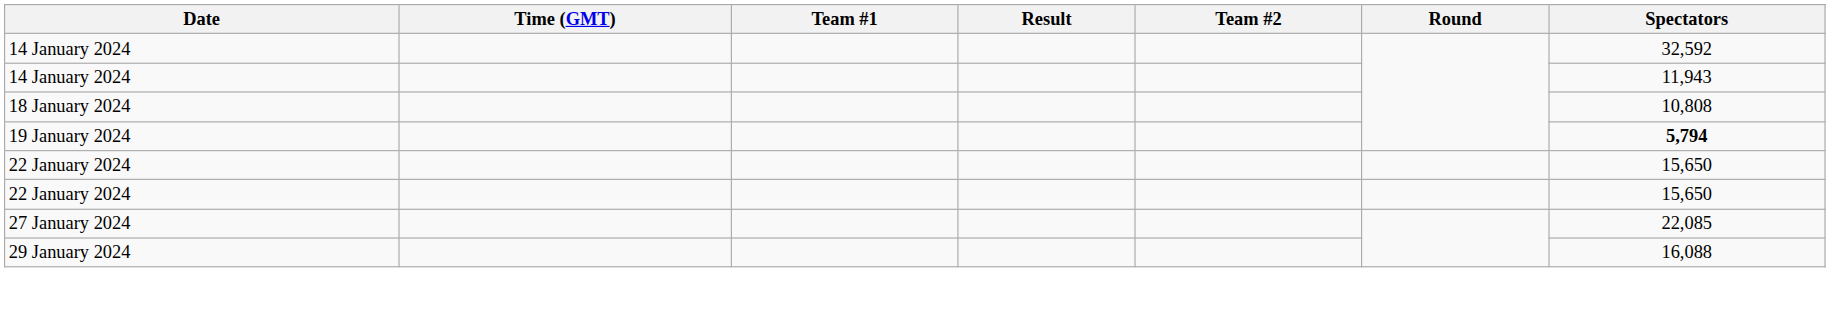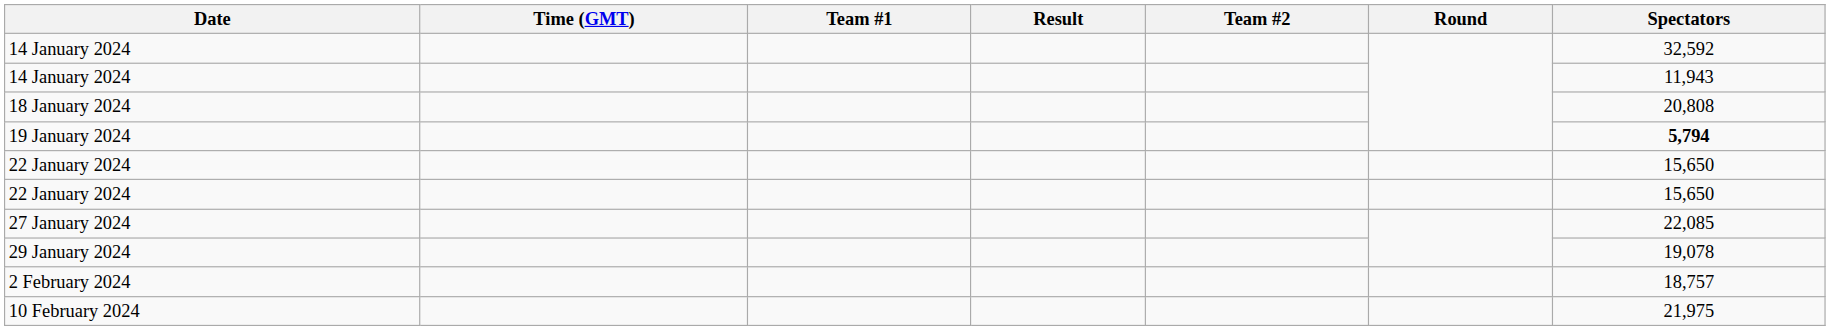18 January 2024 | Spectators: 10,808 -> 20,808
29 January 2024 | Spectators: 16,088 -> 19,078
+ row: 2 February 2024 | 18,757
+ row: 10 February 2024 | 21,975
